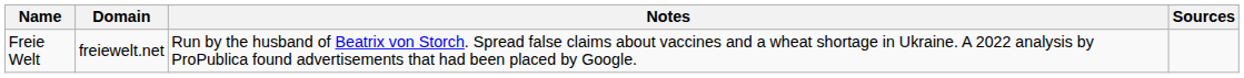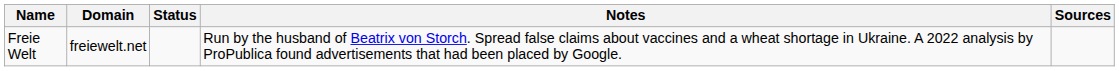+ column: Status
